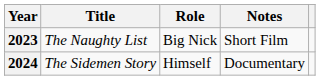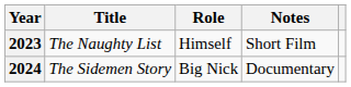2023 | Role: Big Nick -> Himself
2024 | Role: Himself -> Big Nick
